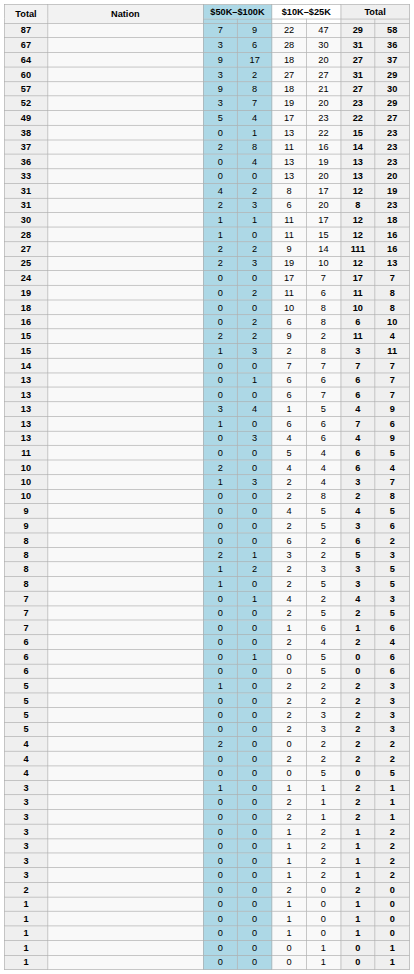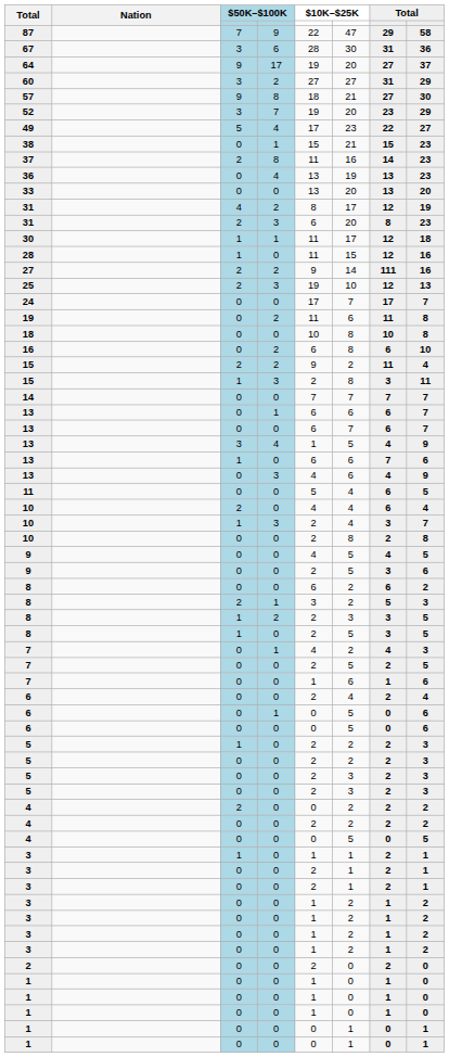64 | column 5: 18 -> 19
38 | column 5: 13 -> 15
38 | column 6: 22 -> 21
